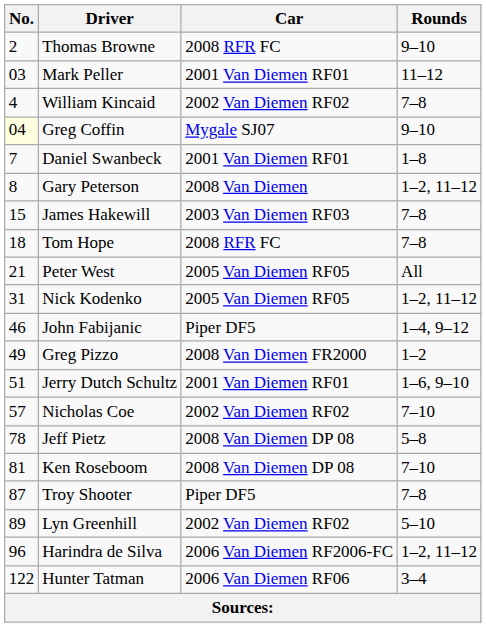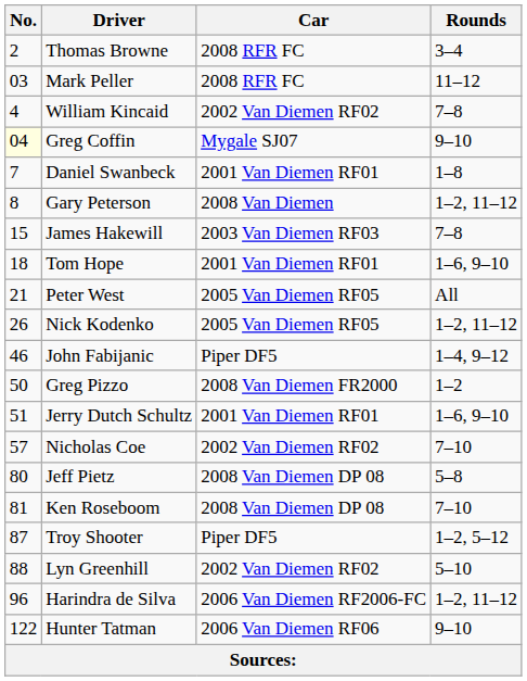Thomas Browne | Rounds: 9–10 -> 3–4
Mark Peller | Car: 2001 Van Diemen RF01 -> 2008 RFR FC
Tom Hope | Car: 2008 RFR FC -> 2001 Van Diemen RF01
Tom Hope | Rounds: 7–8 -> 1–6, 9–10
Nick Kodenko | No.: 31 -> 26
Greg Pizzo | No.: 49 -> 50
Jeff Pietz | No.: 78 -> 80
Troy Shooter | Rounds: 7–8 -> 1–2, 5–12
Lyn Greenhill | No.: 89 -> 88
Hunter Tatman | Rounds: 3–4 -> 9–10
